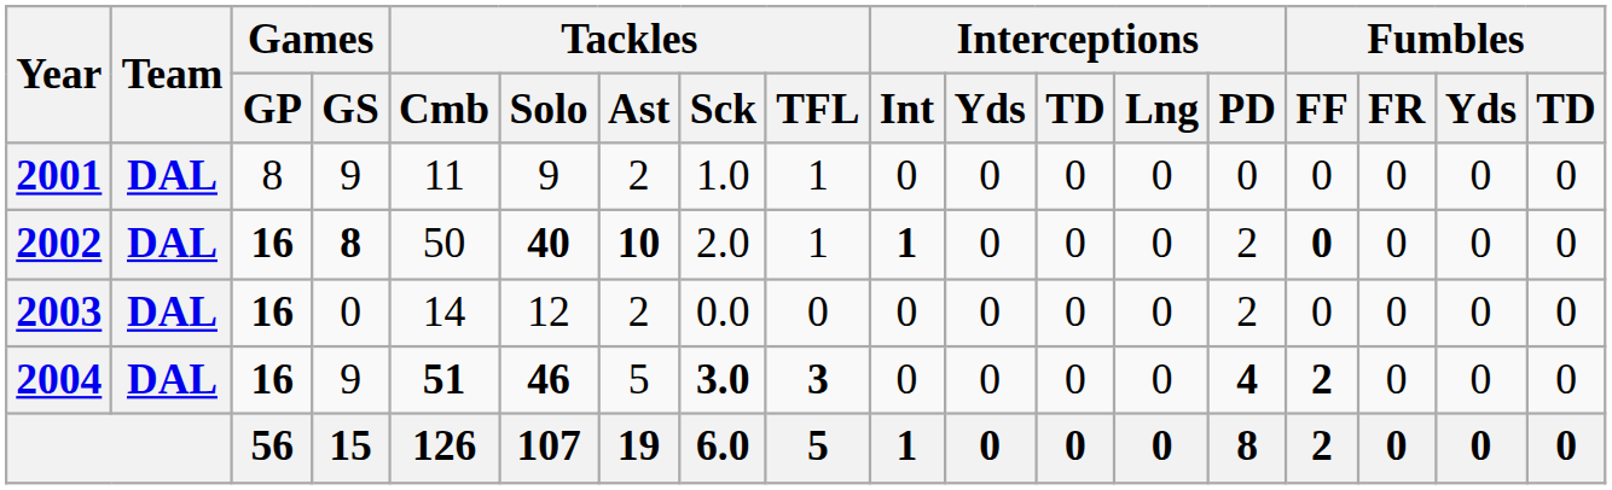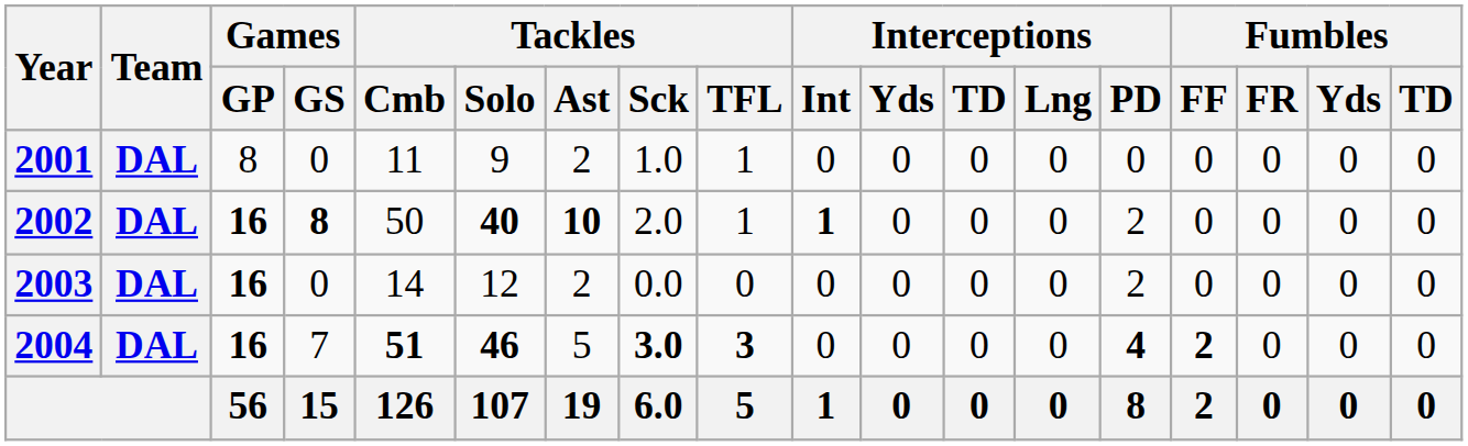2001 | Games / GS: 9 -> 0
2002 | Fumbles / FF: bold -> normal
2004 | Games / GS: 9 -> 7
